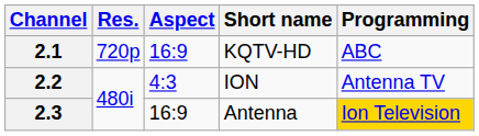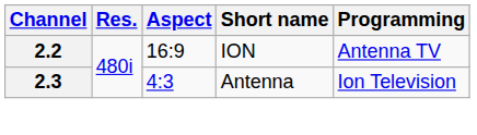- row: 2.1 | 720p | 16:9 | KQTV-HD | ABC
2.2 | Aspect: 4:3 -> 16:9
2.3 | Aspect: 16:9 -> 4:3
2.3 | Programming: gold background -> no background
